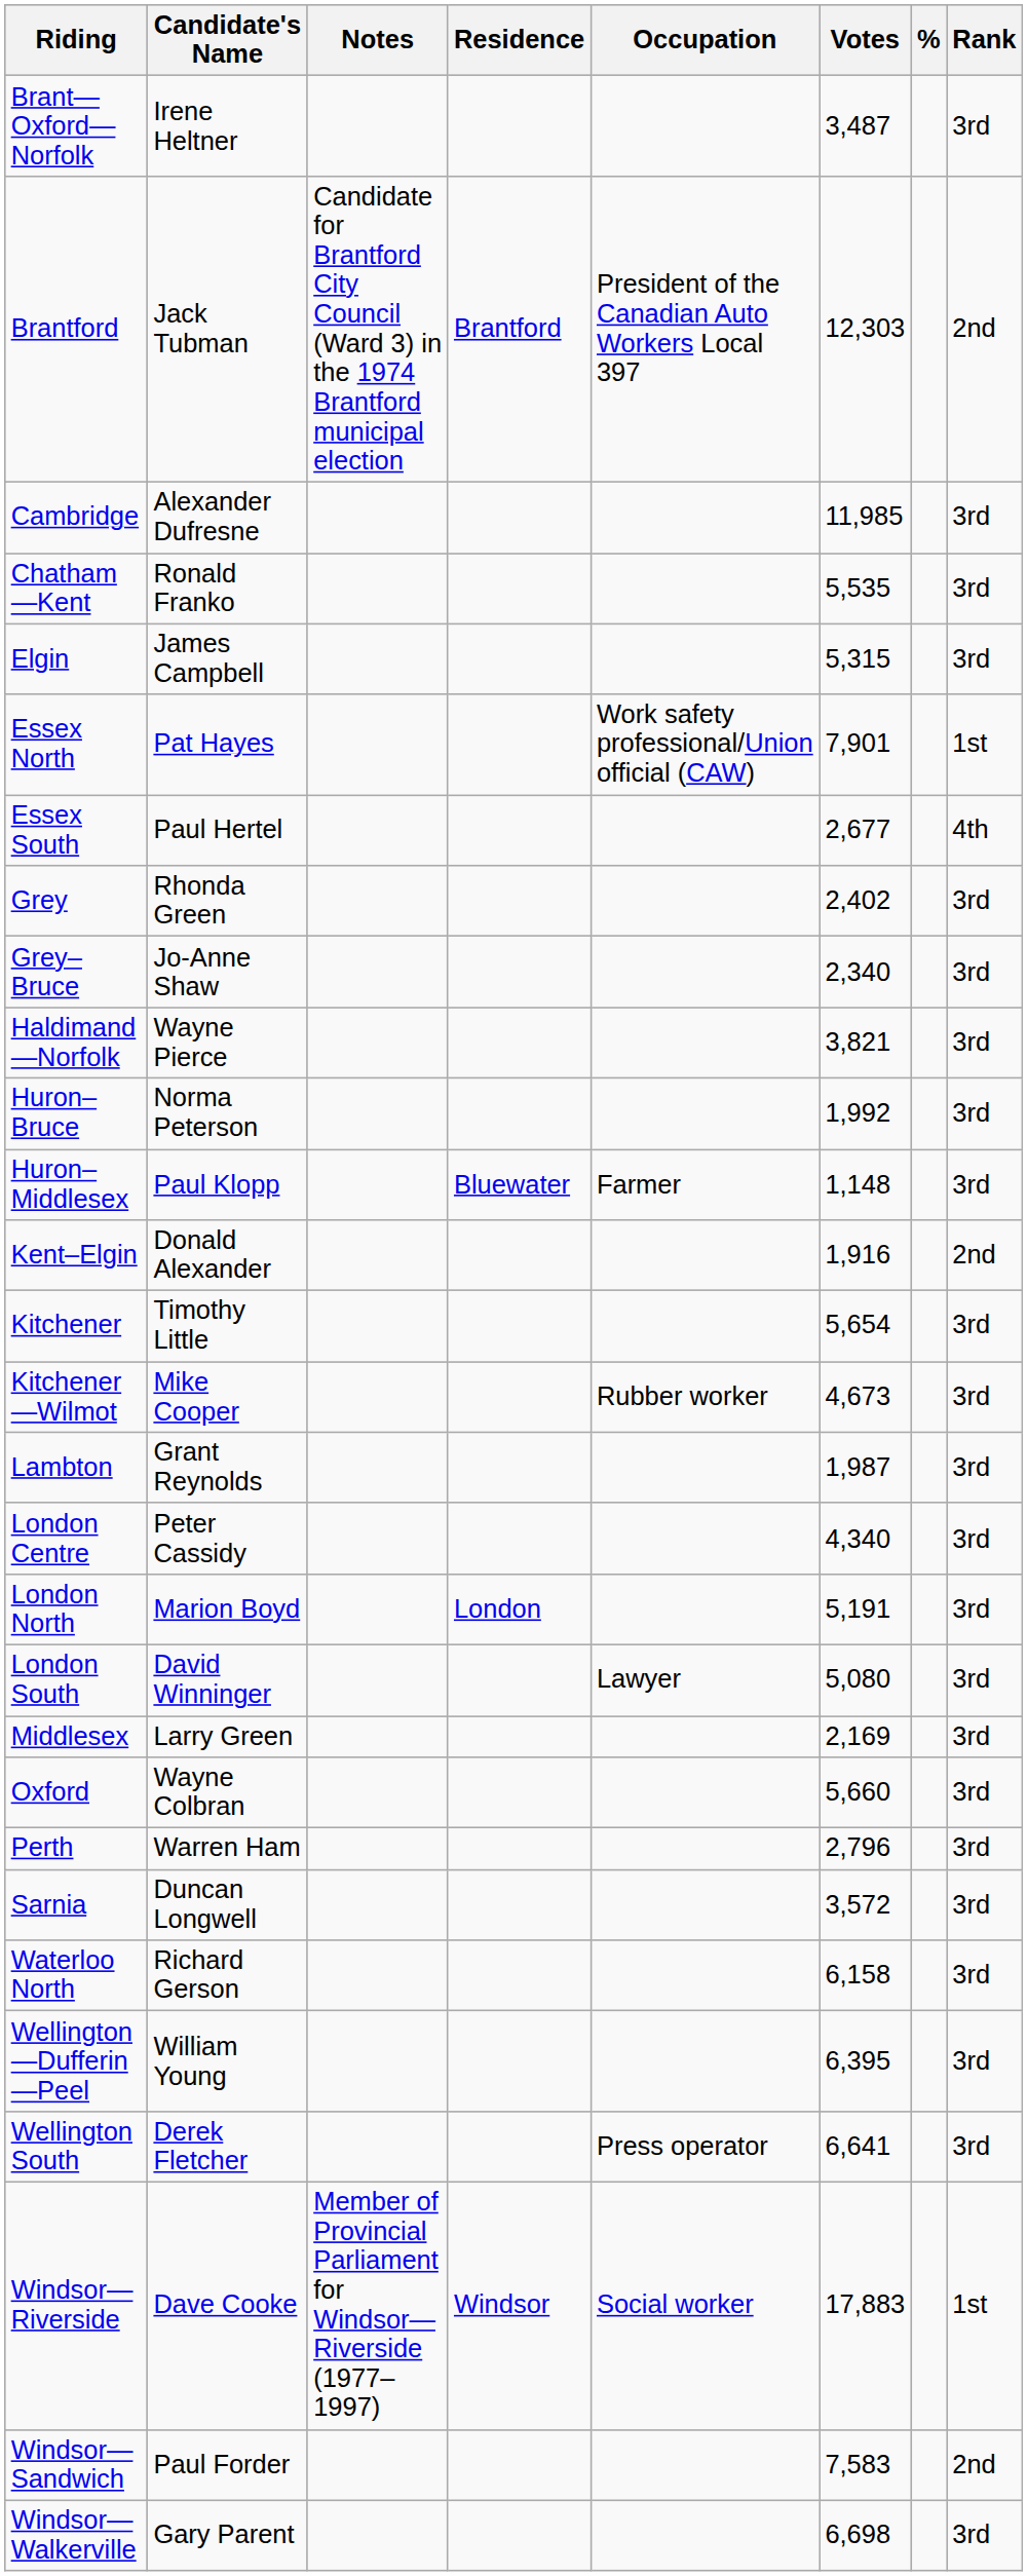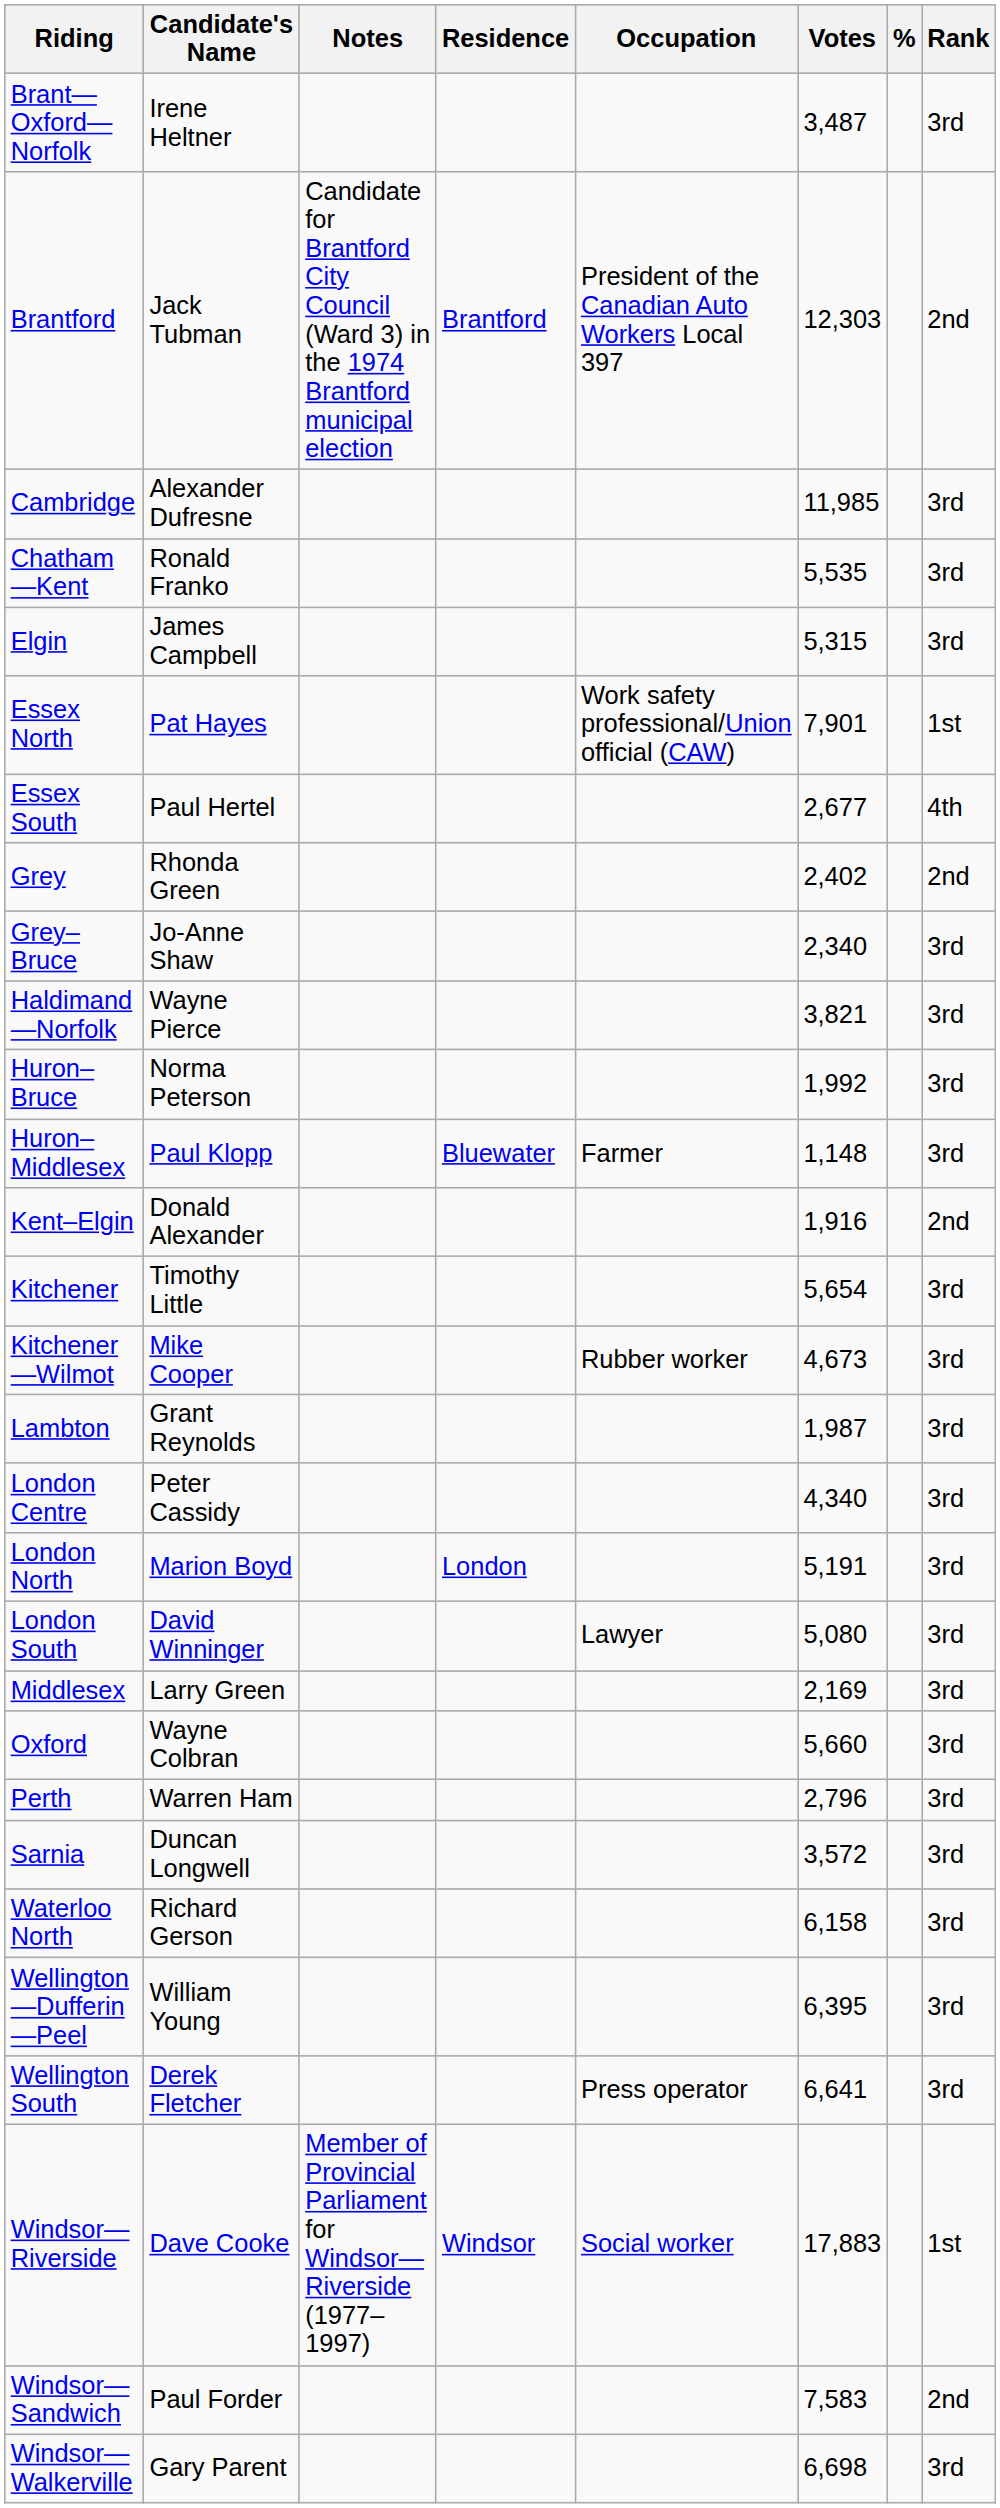Grey | Rank: 3rd -> 2nd
